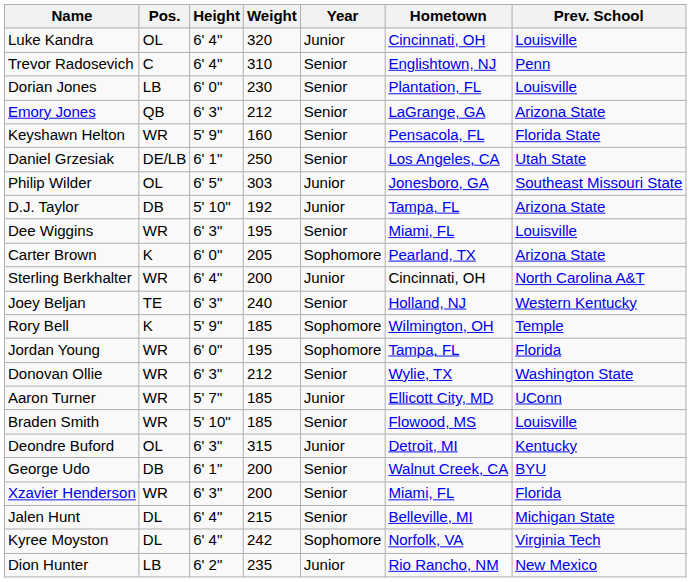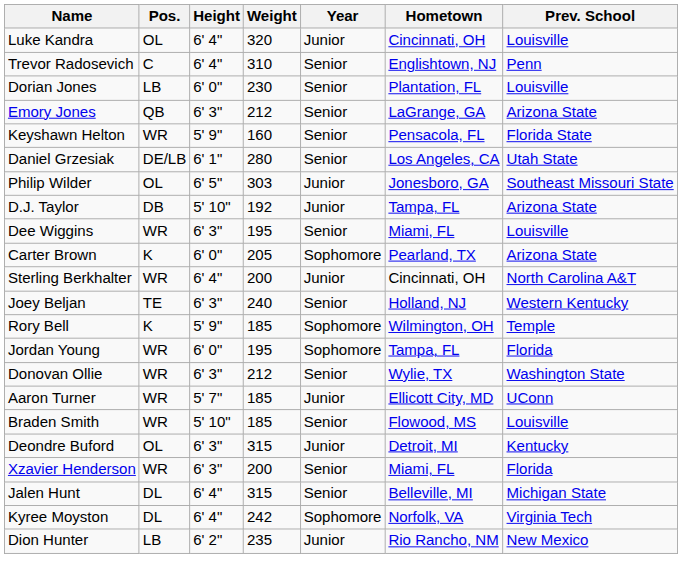Daniel Grzesiak | Weight: 250 -> 280
- row: George Udo | DB | 6' 1" | 200 | Senior | Walnut Creek, CA | BYU
Jalen Hunt | Weight: 215 -> 315
